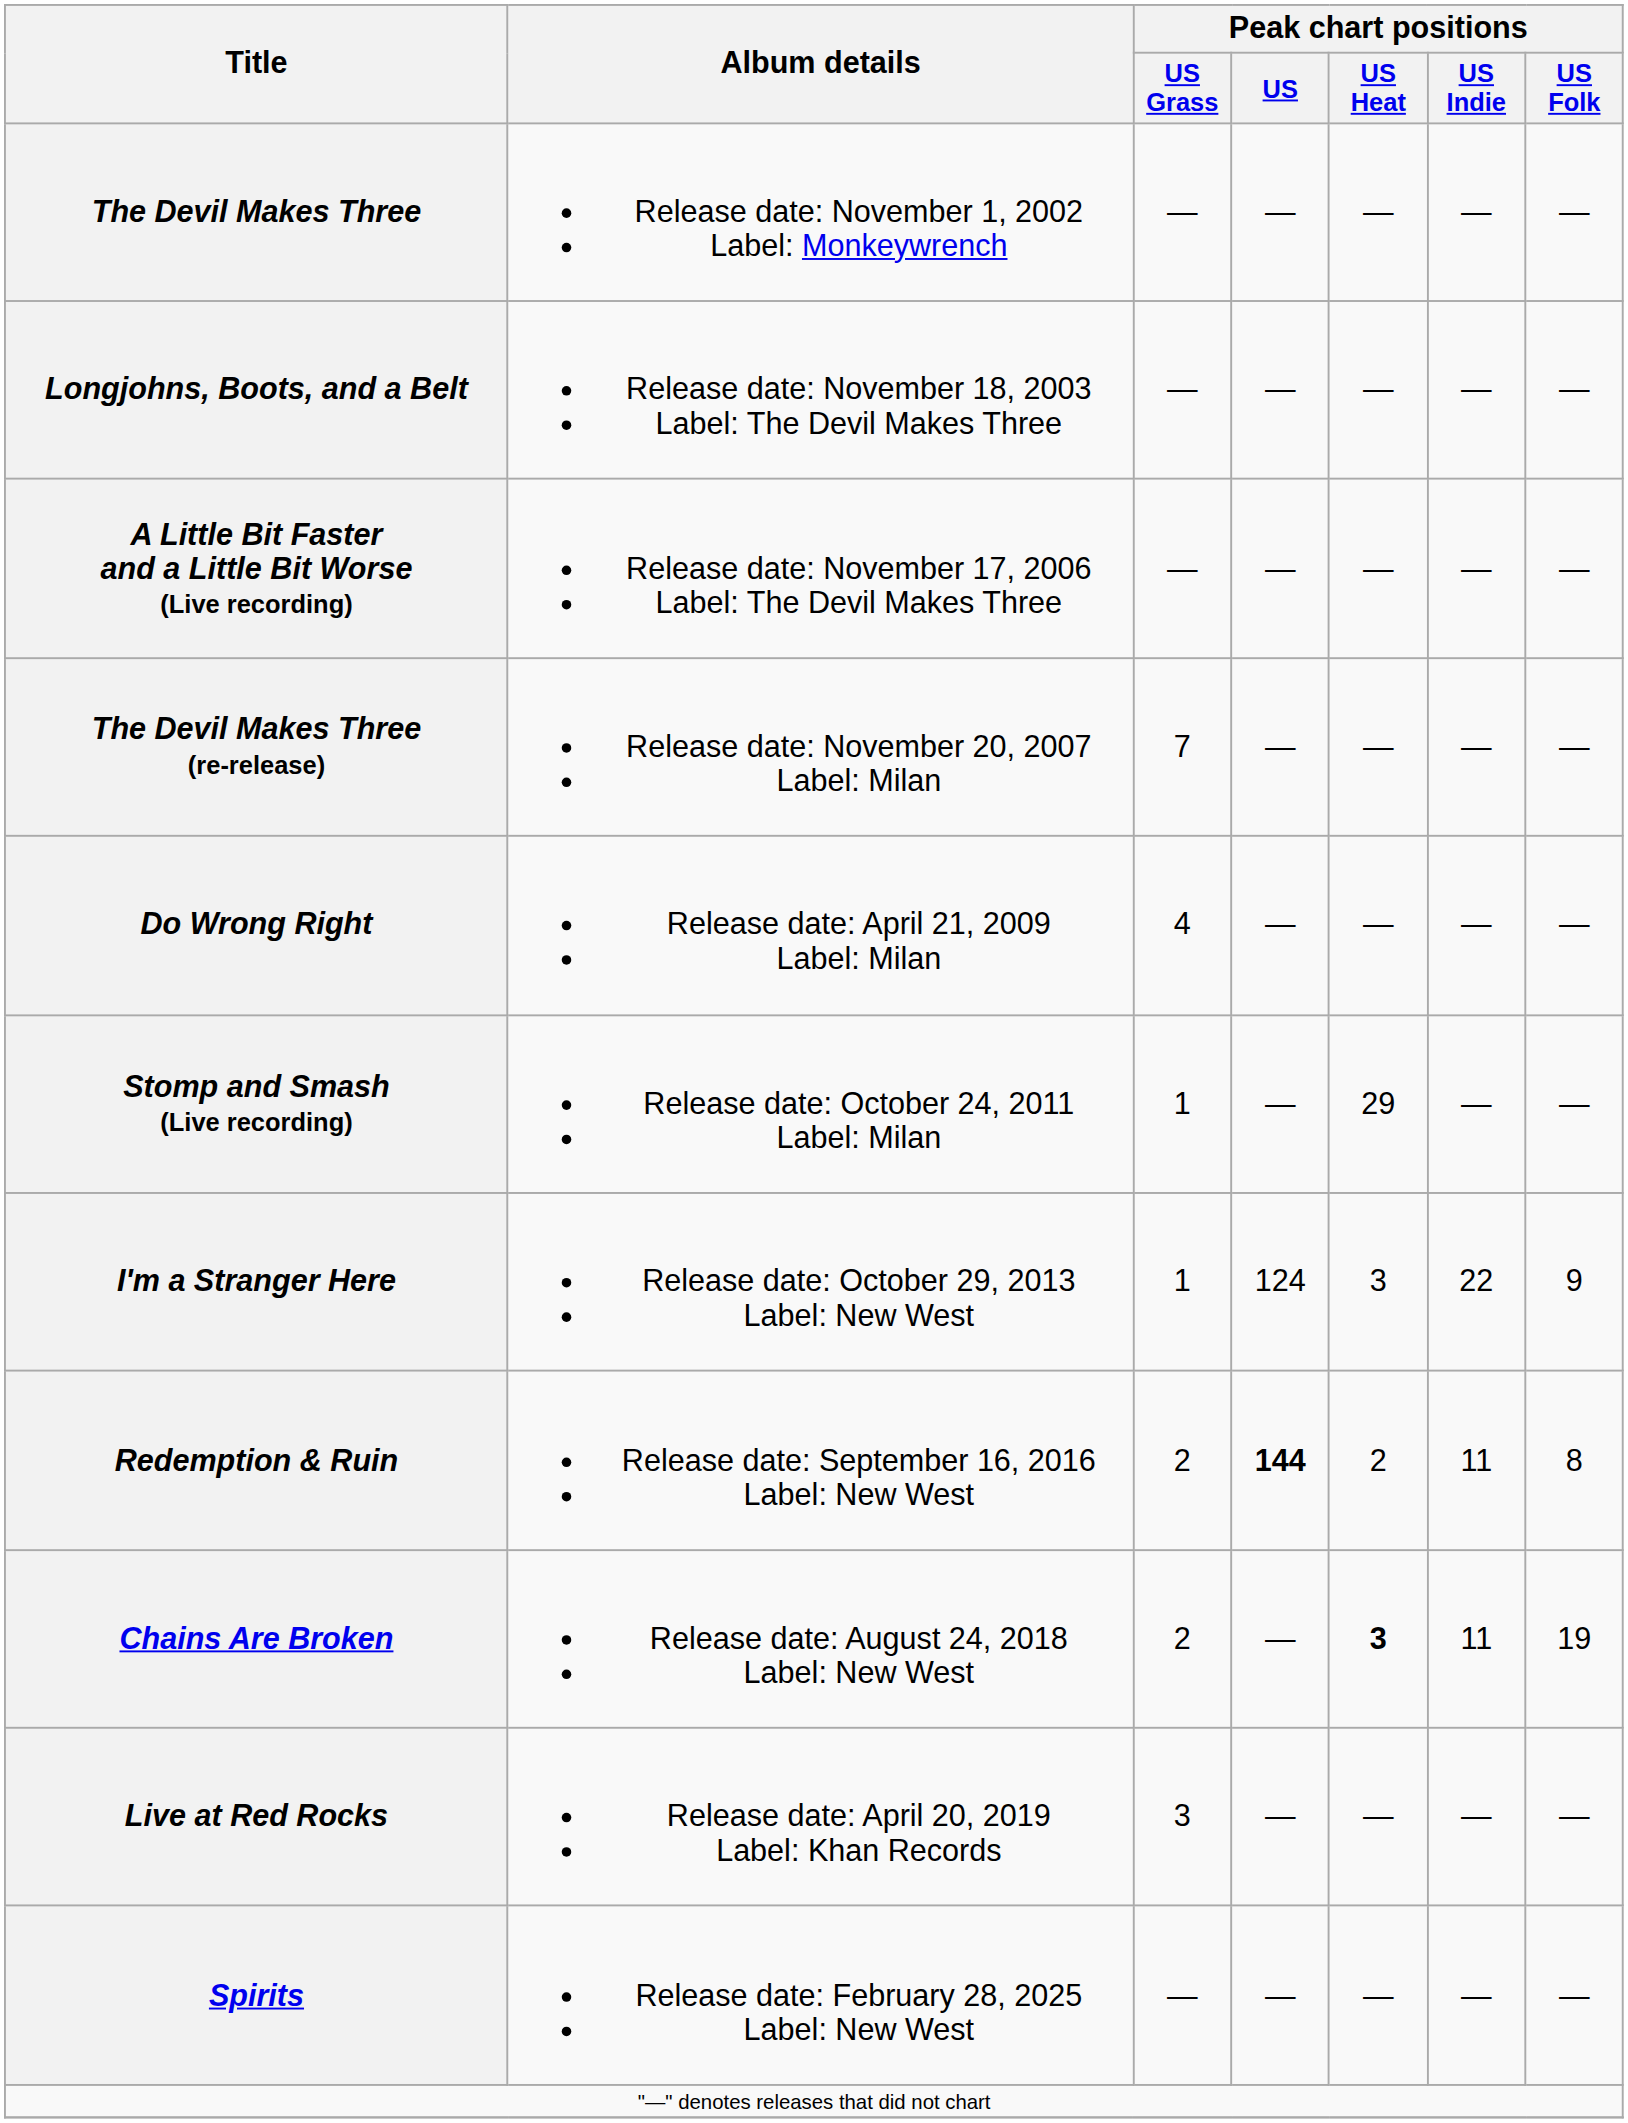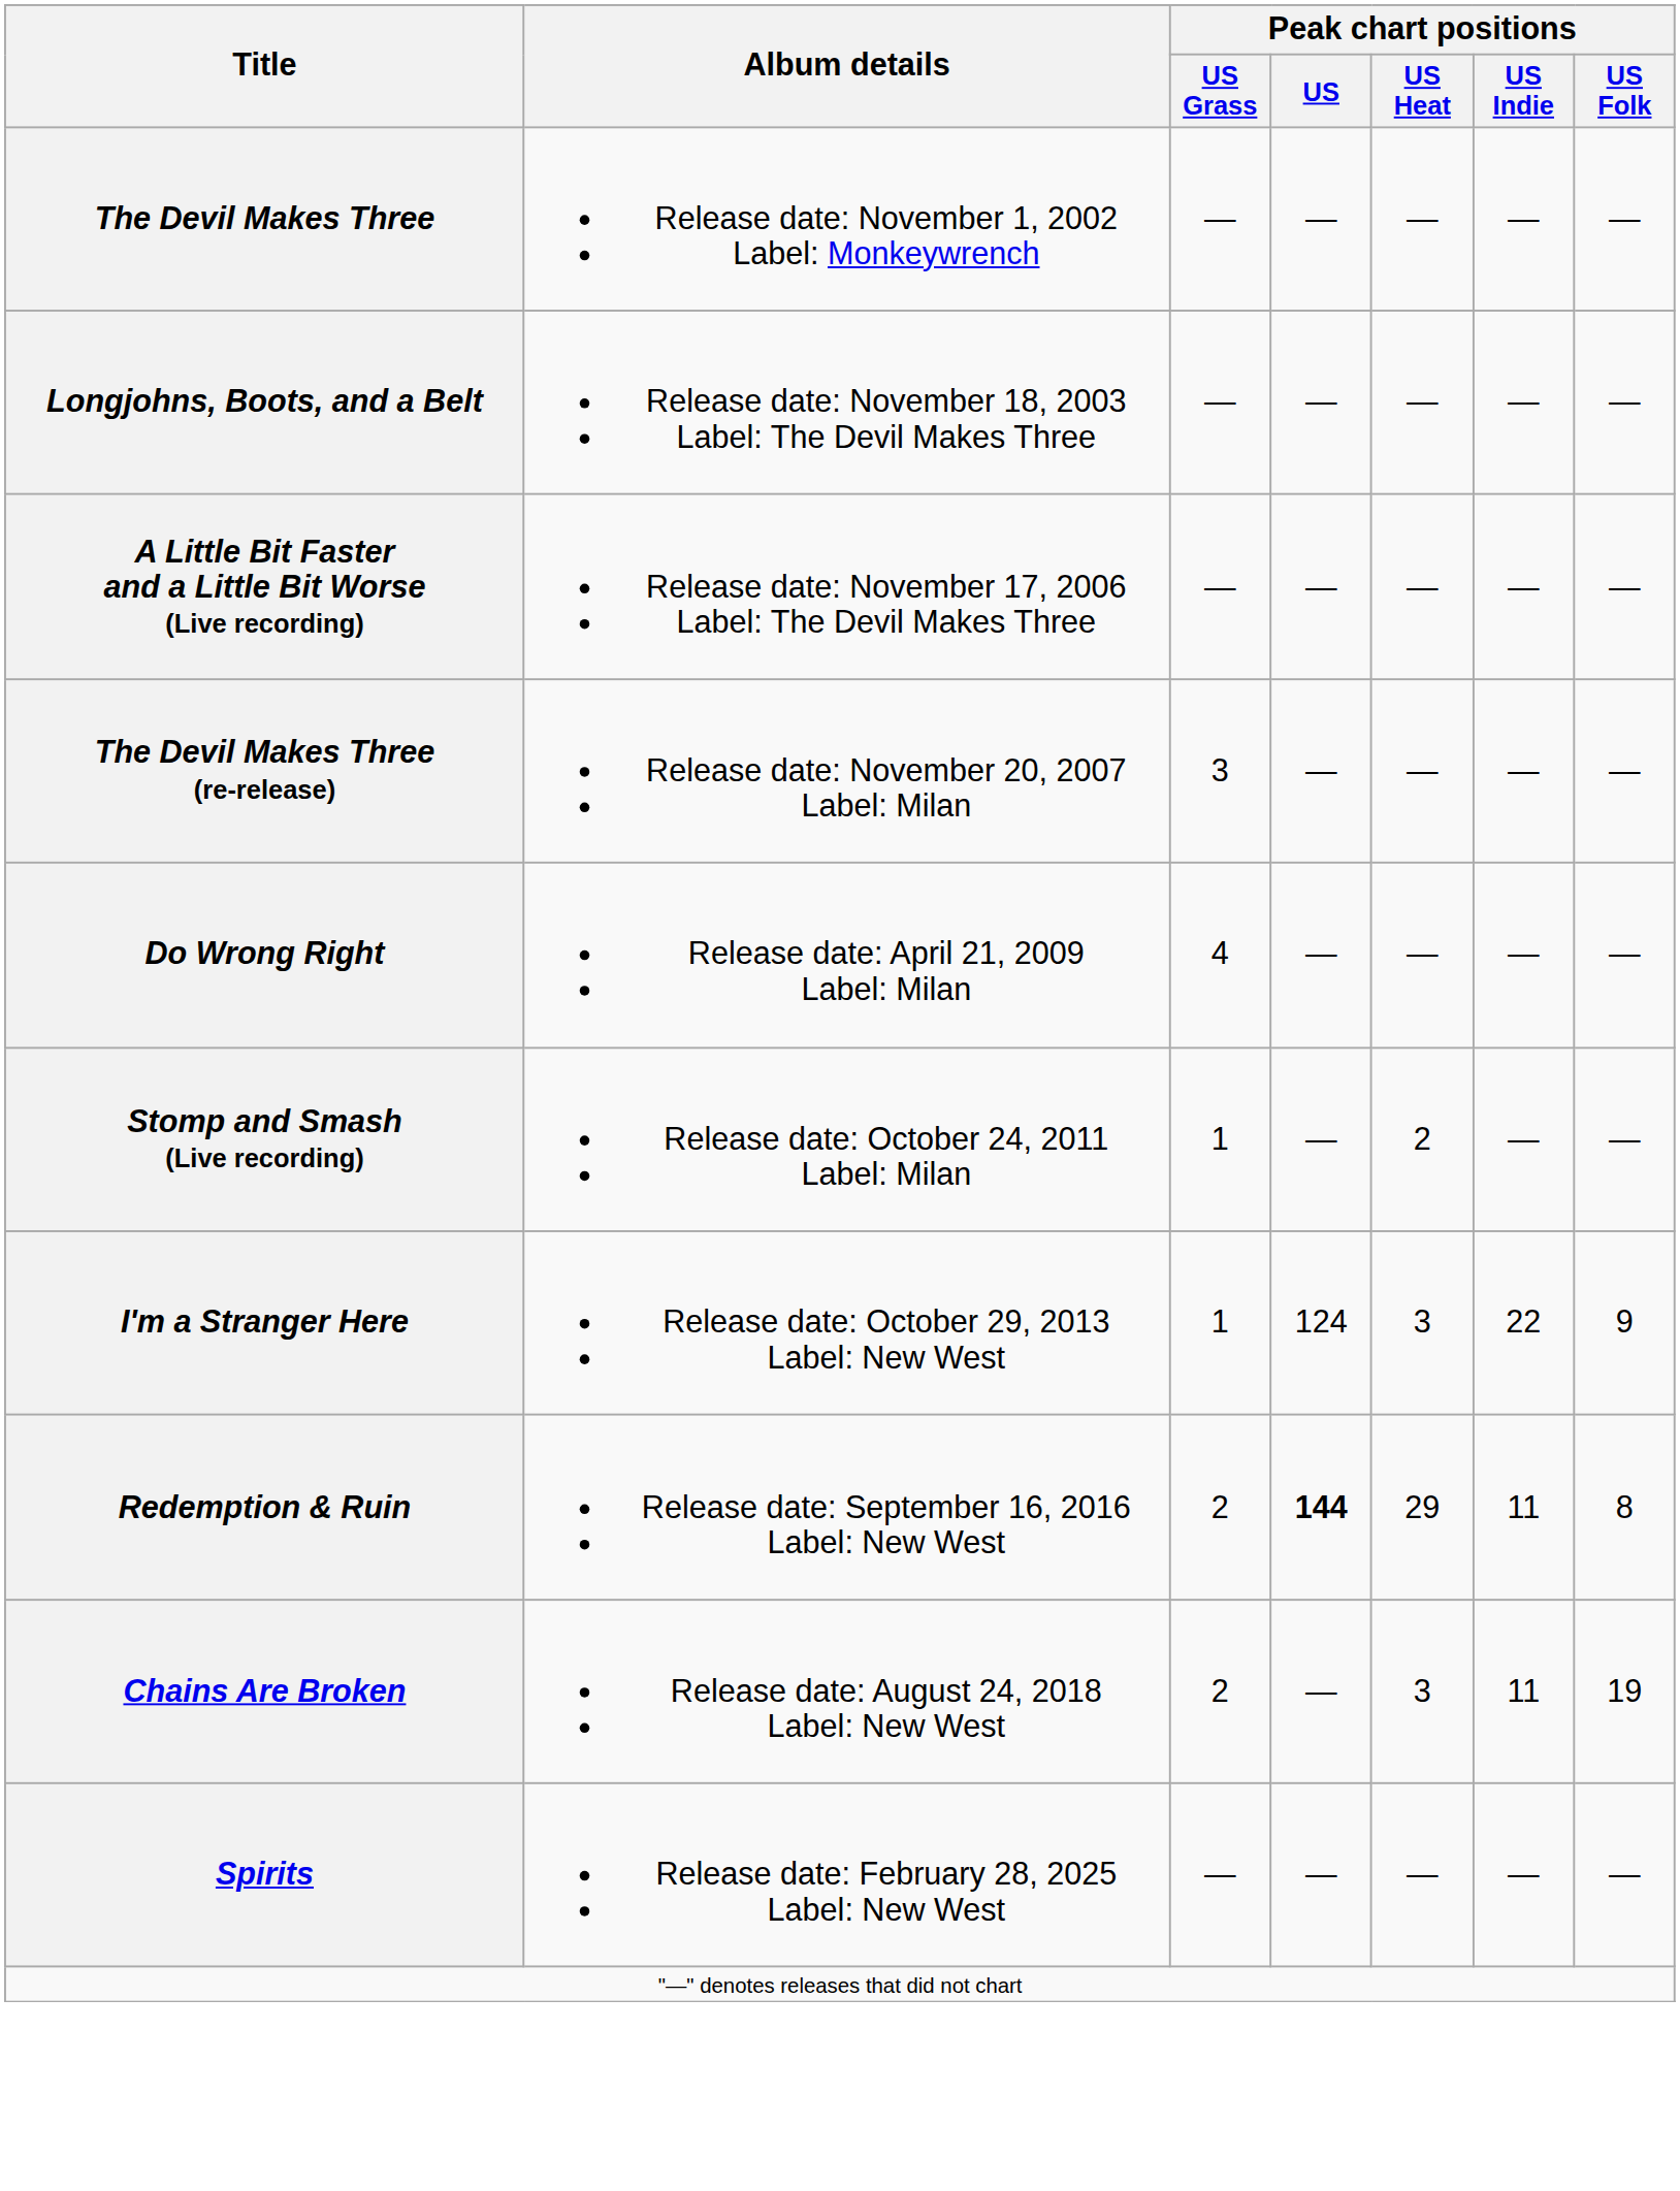The Devil Makes Three (re-release) | Peak chart positions / US Grass: 7 -> 3
Stomp and Smash (Live recording) | Peak chart positions / US Heat: 29 -> 2
Redemption & Ruin | Peak chart positions / US Heat: 2 -> 29
Chains Are Broken | Peak chart positions / US Heat: bold -> normal
- row: Live at Red Rocks | Release date: April 20, 2019 Label: Khan Records | 3 | — | — | — | —
